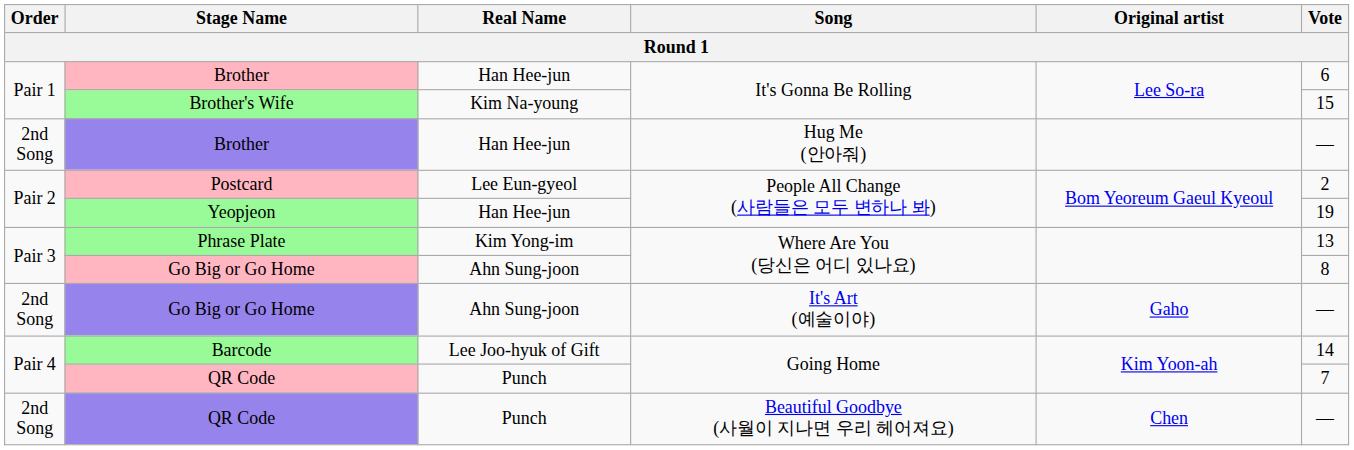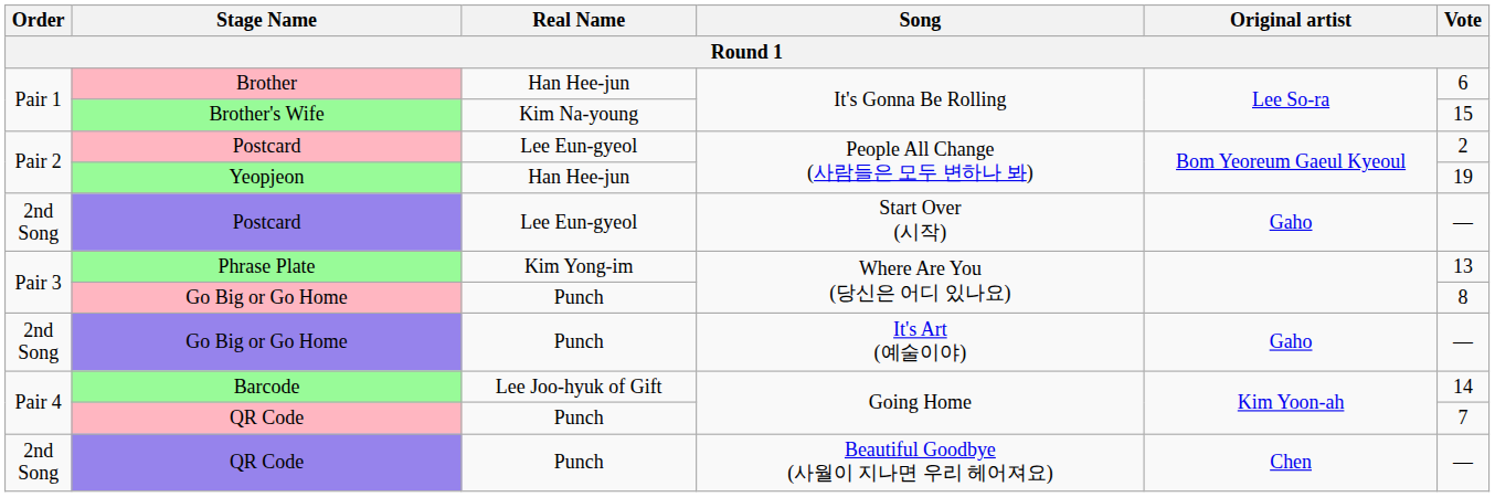- row: 2nd Song | Brother | Han Hee-jun | Hug Me (안아줘) | —
+ row: 2nd Song | Postcard | Lee Eun-gyeol | Start Over (시작) | Gaho | —
Go Big or Go Home / Where Are You (당신은 어디 있나요) | Real Name: Ahn Sung-joon -> Punch
Go Big or Go Home / It's Art (예술이야) | Real Name: Ahn Sung-joon -> Punch
